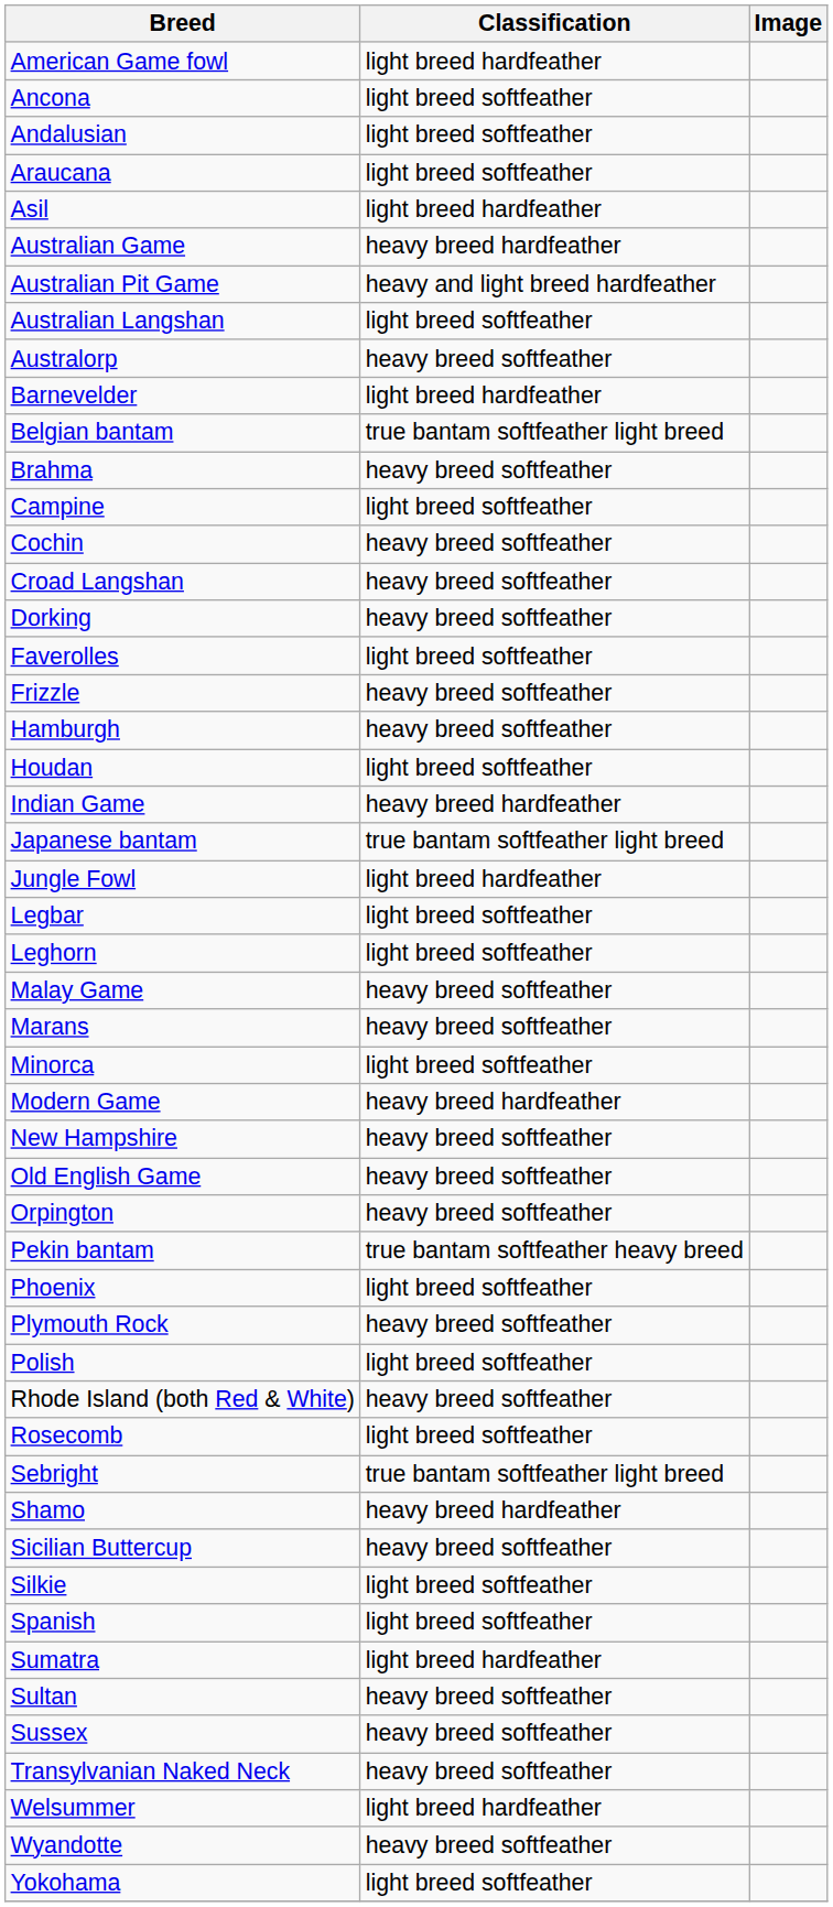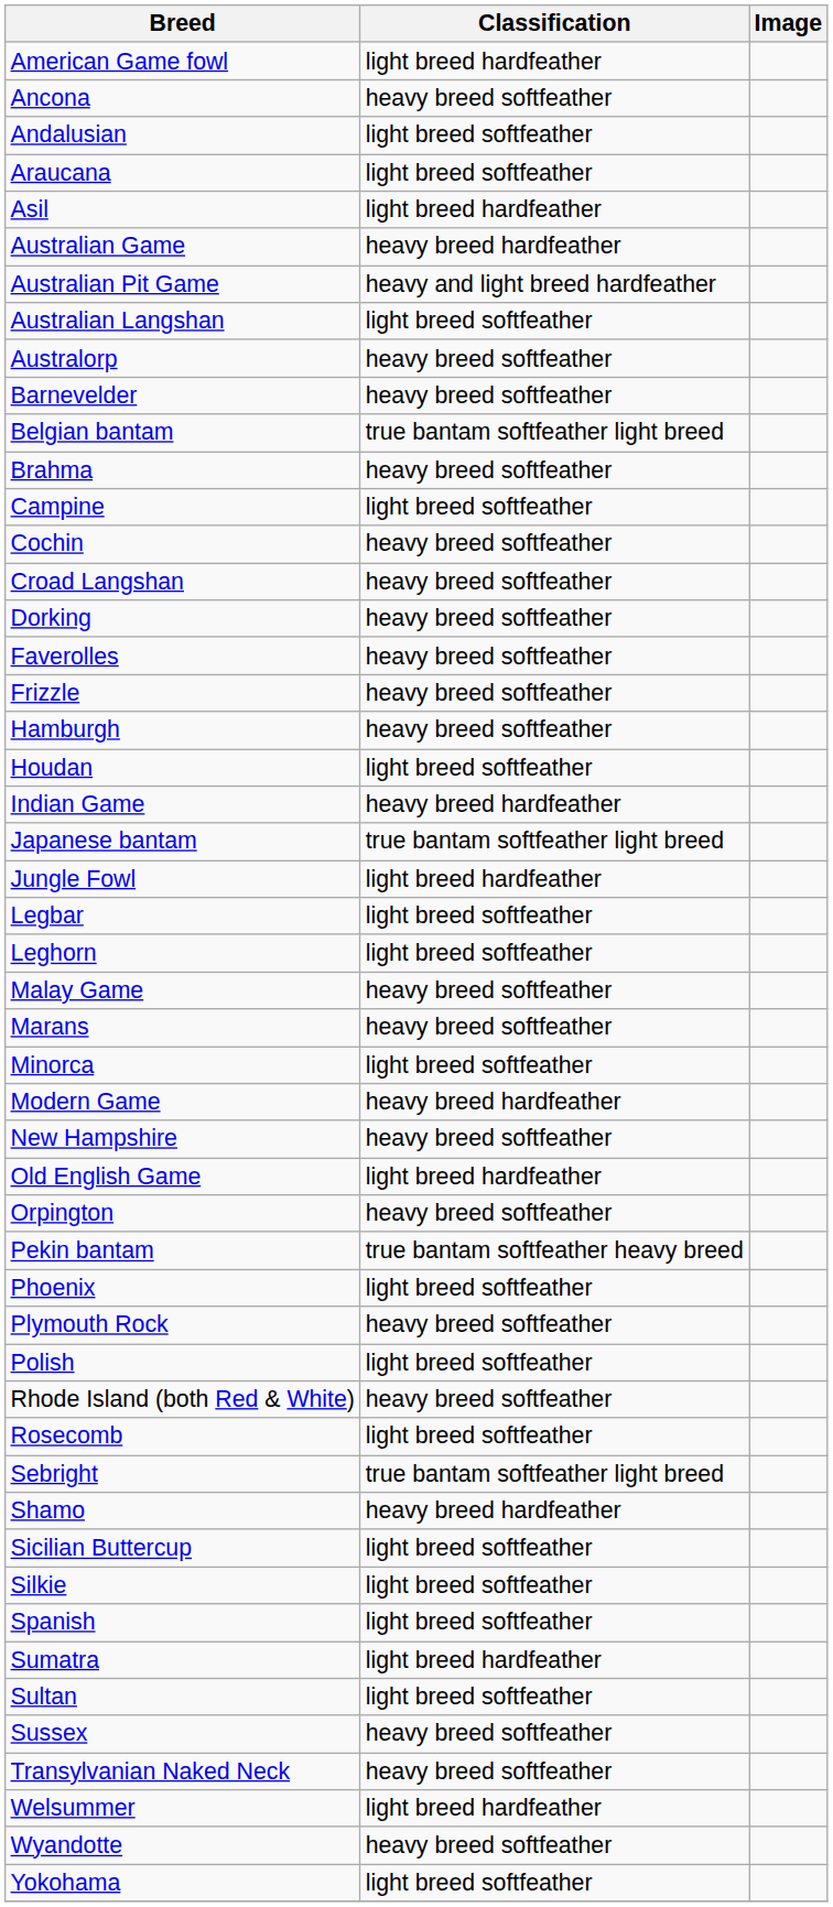Ancona | Classification: light breed softfeather -> heavy breed softfeather
Barnevelder | Classification: light breed hardfeather -> heavy breed softfeather
Faverolles | Classification: light breed softfeather -> heavy breed softfeather
Old English Game | Classification: heavy breed softfeather -> light breed hardfeather
Sicilian Buttercup | Classification: heavy breed softfeather -> light breed softfeather
Sultan | Classification: heavy breed softfeather -> light breed softfeather
